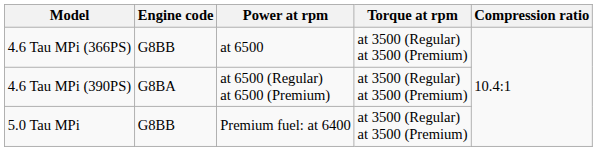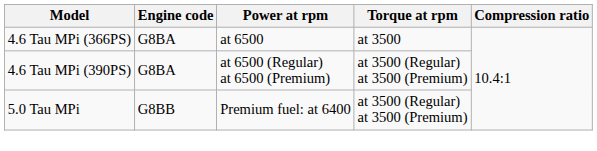4.6 Tau MPi (366PS) | Engine code: G8BB -> G8BA
4.6 Tau MPi (366PS) | Torque at rpm: at 3500 (Regular) at 3500 (Premium) -> at 3500
